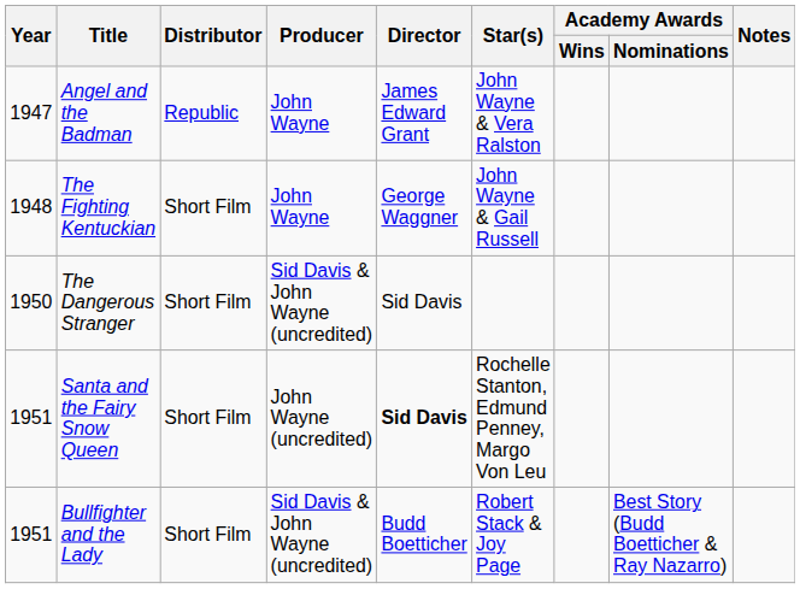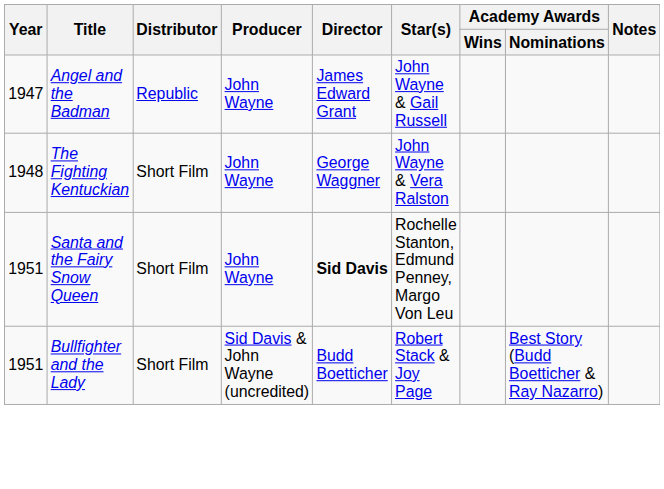Angel and the Badman | Star(s): John Wayne & Vera Ralston -> John Wayne & Gail Russell
The Fighting Kentuckian | Star(s): John Wayne & Gail Russell -> John Wayne & Vera Ralston
- row: 1950 | The Dangerous Stranger | Short Film | Sid Davis & John Wayne (uncredited) | Sid Davis
Santa and the Fairy Snow Queen | Producer: John Wayne (uncredited) -> John Wayne
